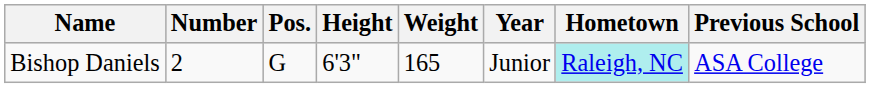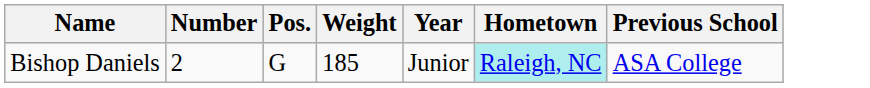- column: Height | 6'3"
Bishop Daniels | Weight: 165 -> 185
